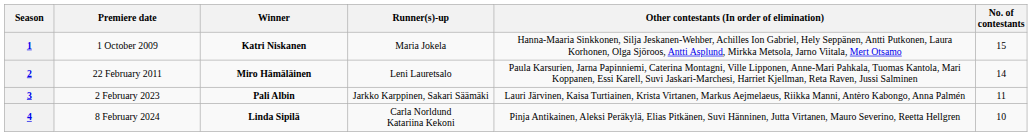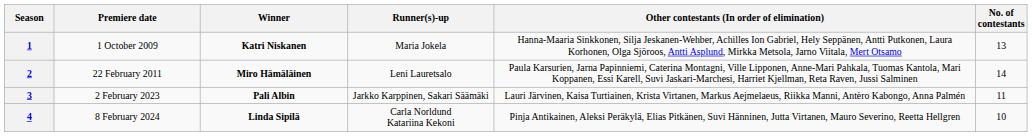1 | No. of contestants: 15 -> 13
